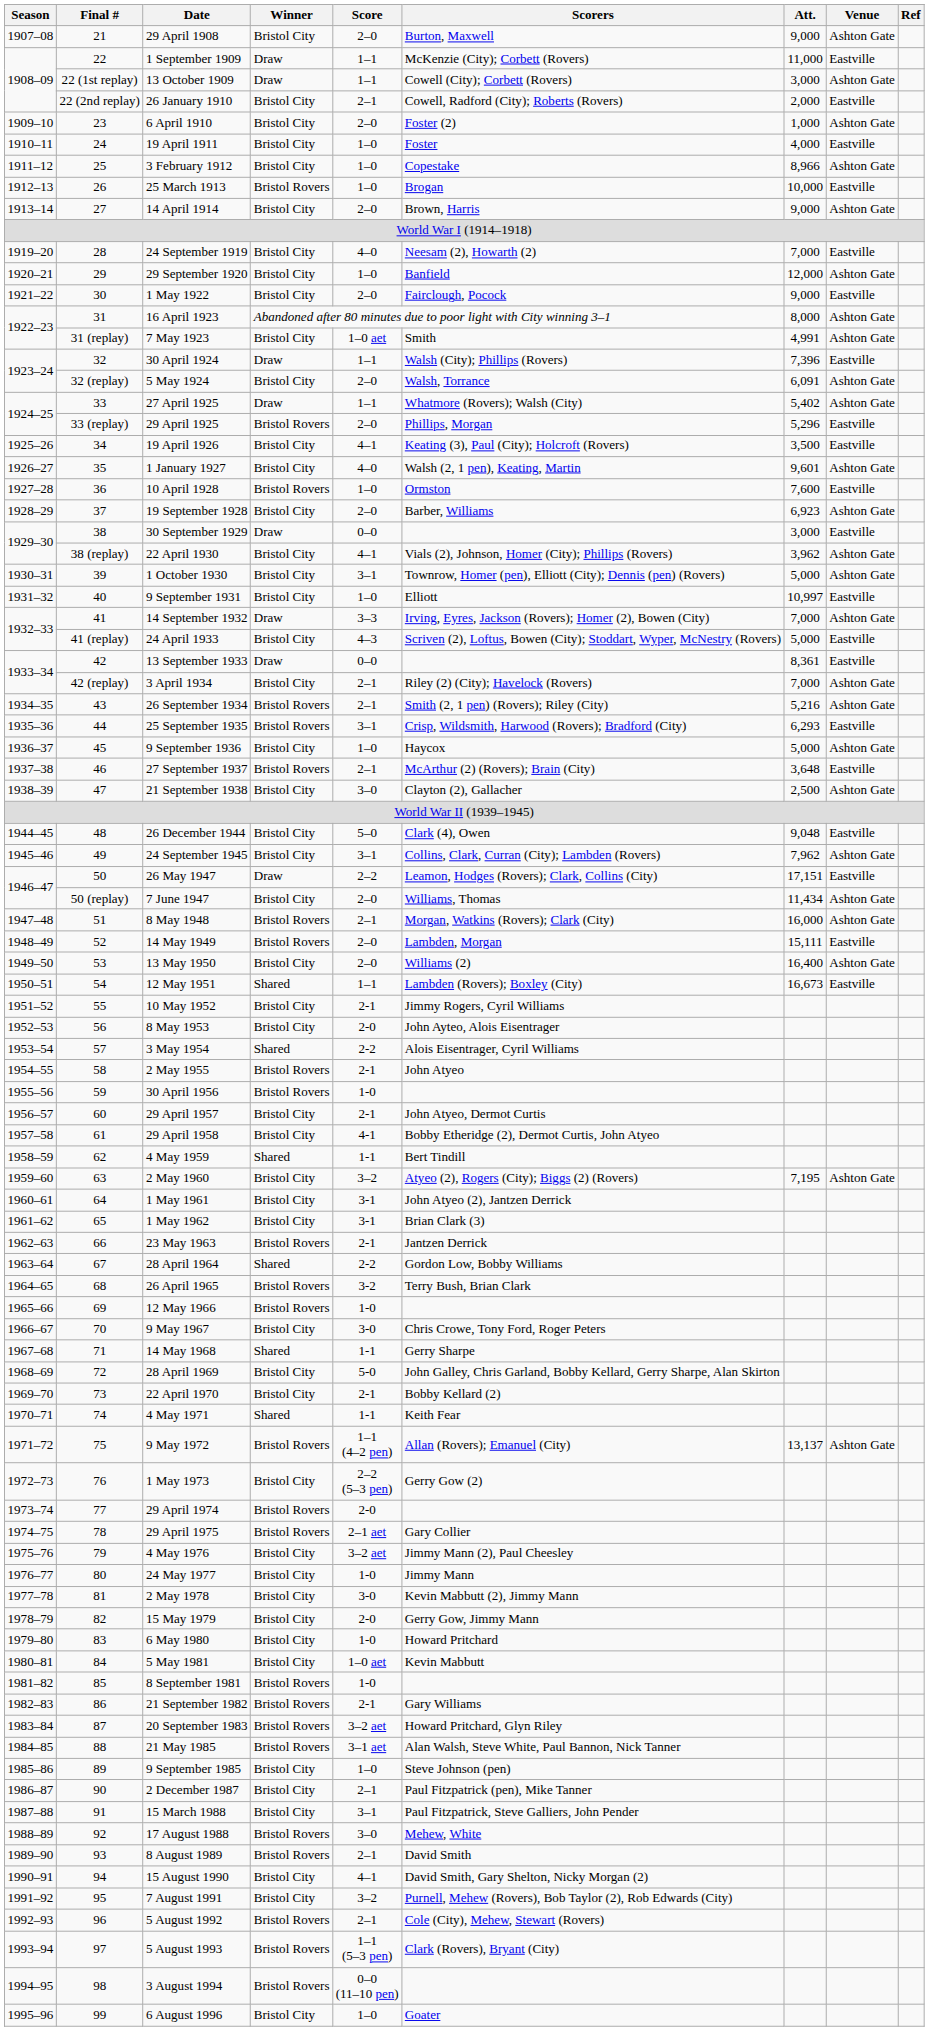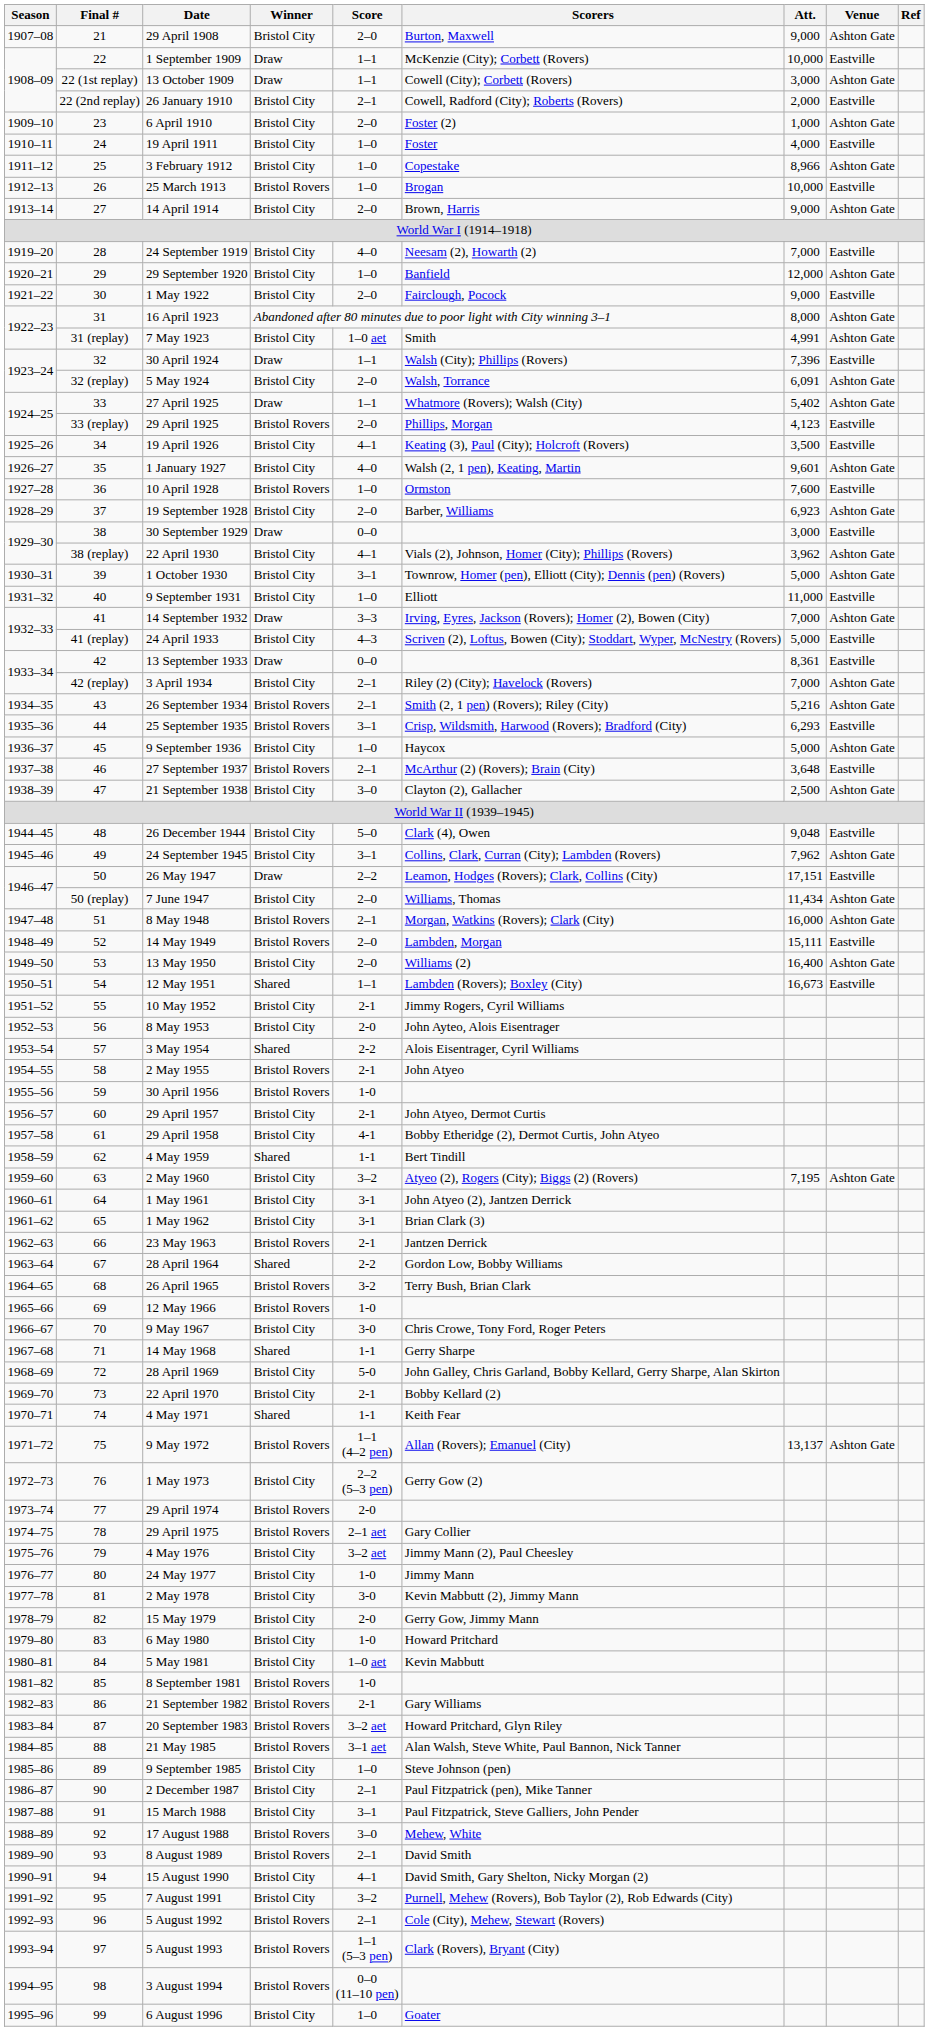1 September 1909 | Att.: 11,000 -> 10,000
29 April 1925 | Att.: 5,296 -> 4,123
9 September 1931 | Att.: 10,997 -> 11,000
